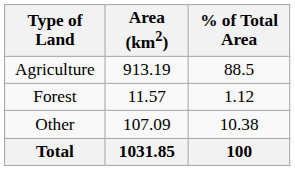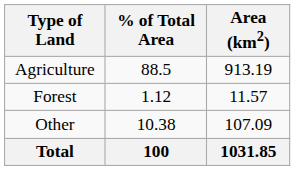columns swapped: Area (km2) <-> % of Total Area
